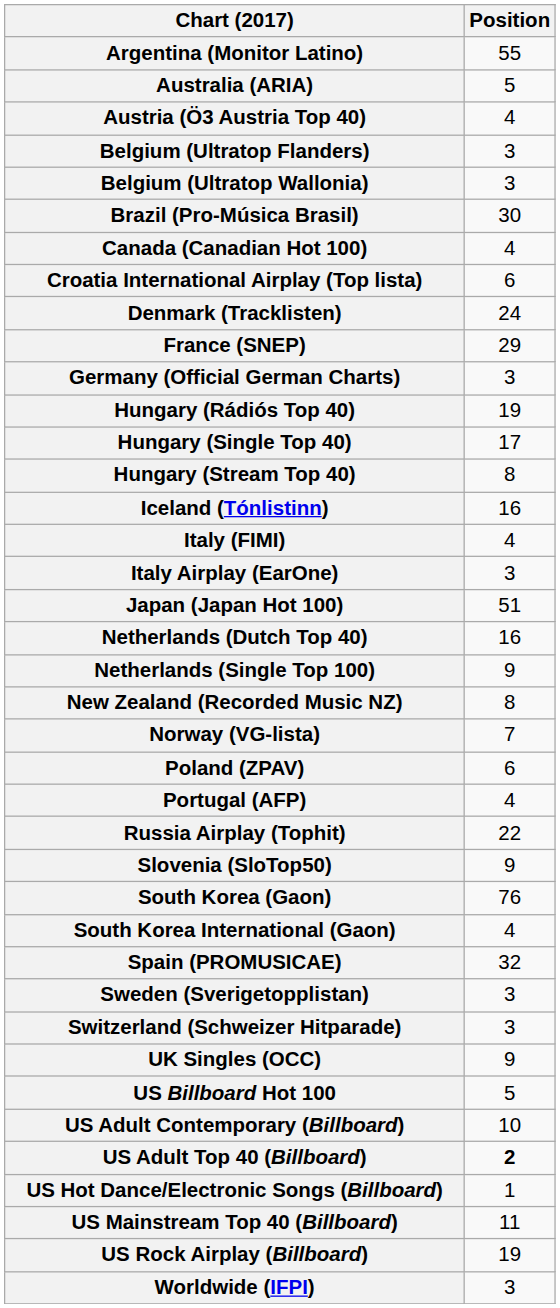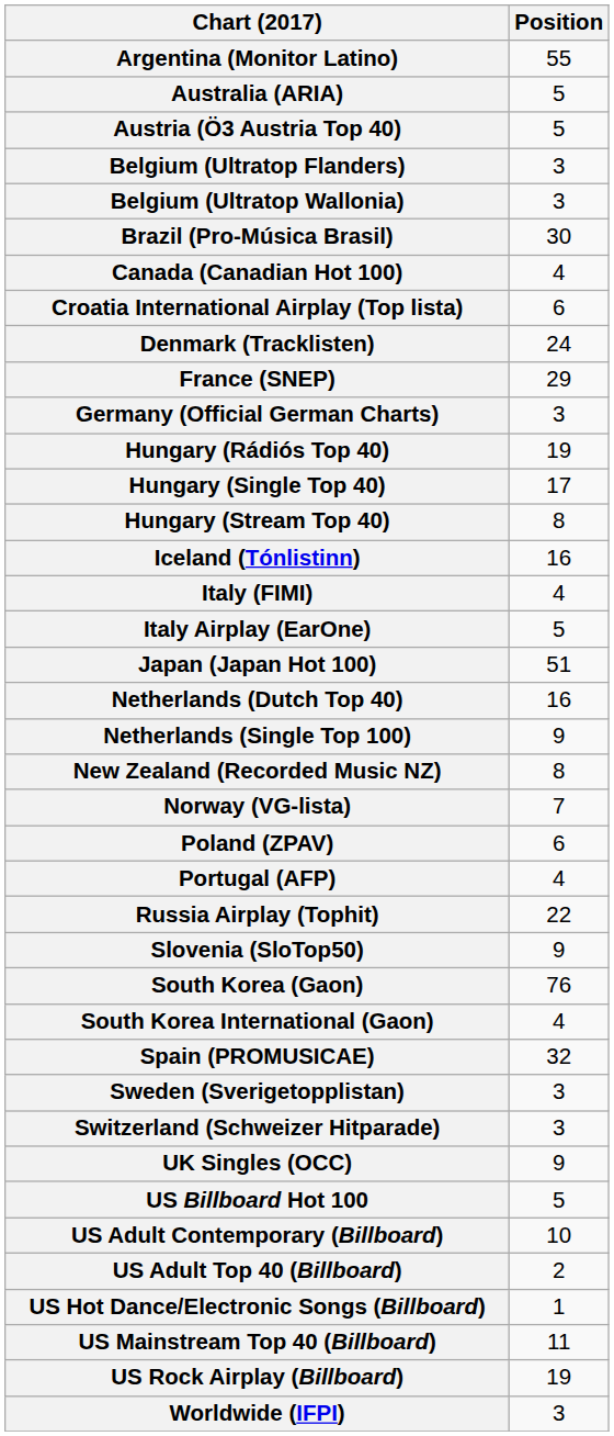Austria (Ö3 Austria Top 40) | Position: 4 -> 5
Italy Airplay (EarOne) | Position: 3 -> 5
US Adult Top 40 (Billboard) | Position: bold -> normal
